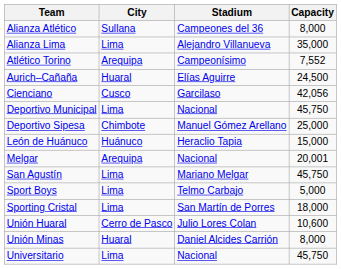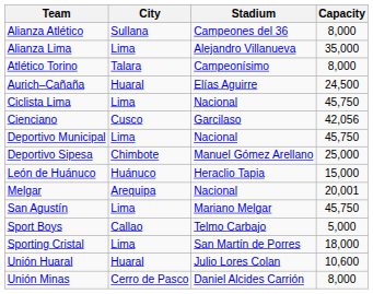Atlético Torino | City: Arequipa -> Talara
Atlético Torino | Capacity: 7,552 -> 8,000
+ row: Ciclista Lima | Lima | Nacional | 45,750
Sport Boys | City: Lima -> Callao
Unión Huaral | City: Cerro de Pasco -> Huaral
Unión Minas | City: Huaral -> Cerro de Pasco
- row: Universitario | Lima | Nacional | 45,750
